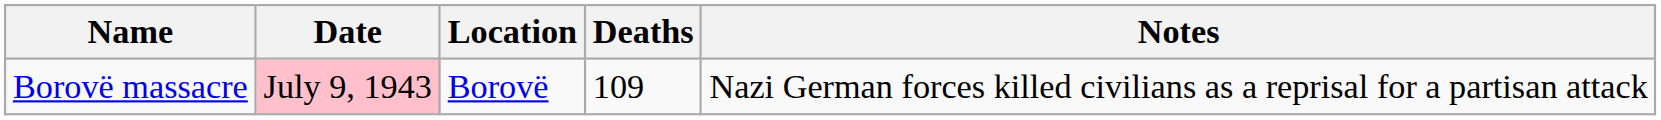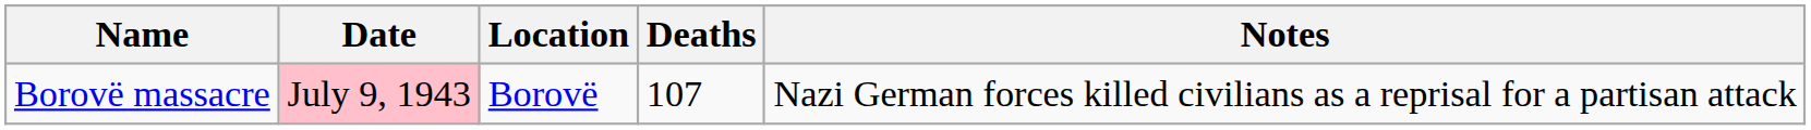Borovë massacre | Deaths: 109 -> 107
